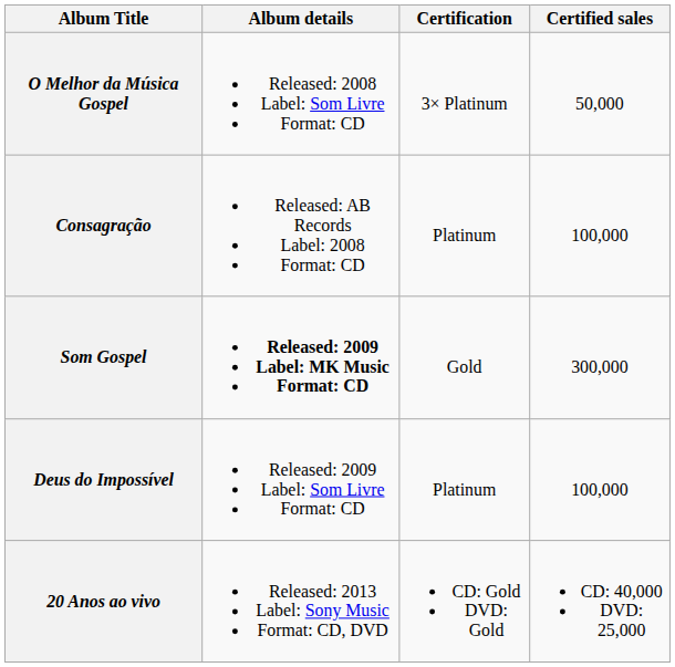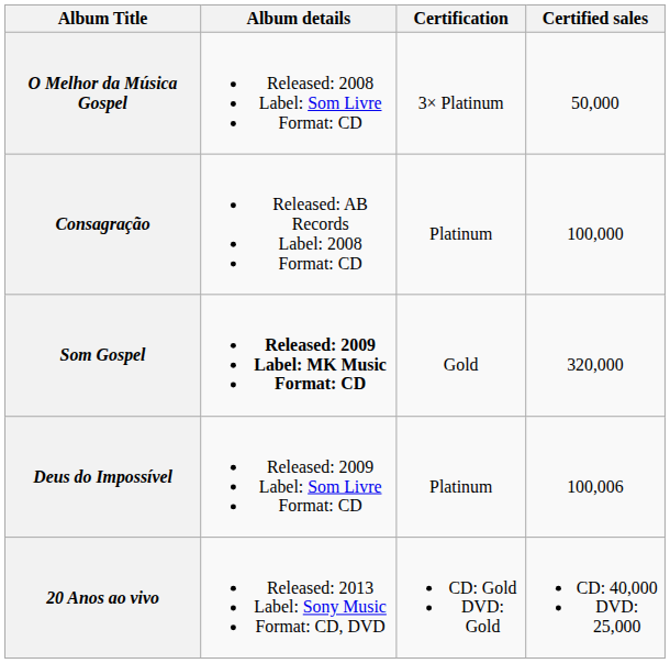Som Gospel | Certified sales: 300,000 -> 320,000
Deus do Impossível | Certified sales: 100,000 -> 100,006
